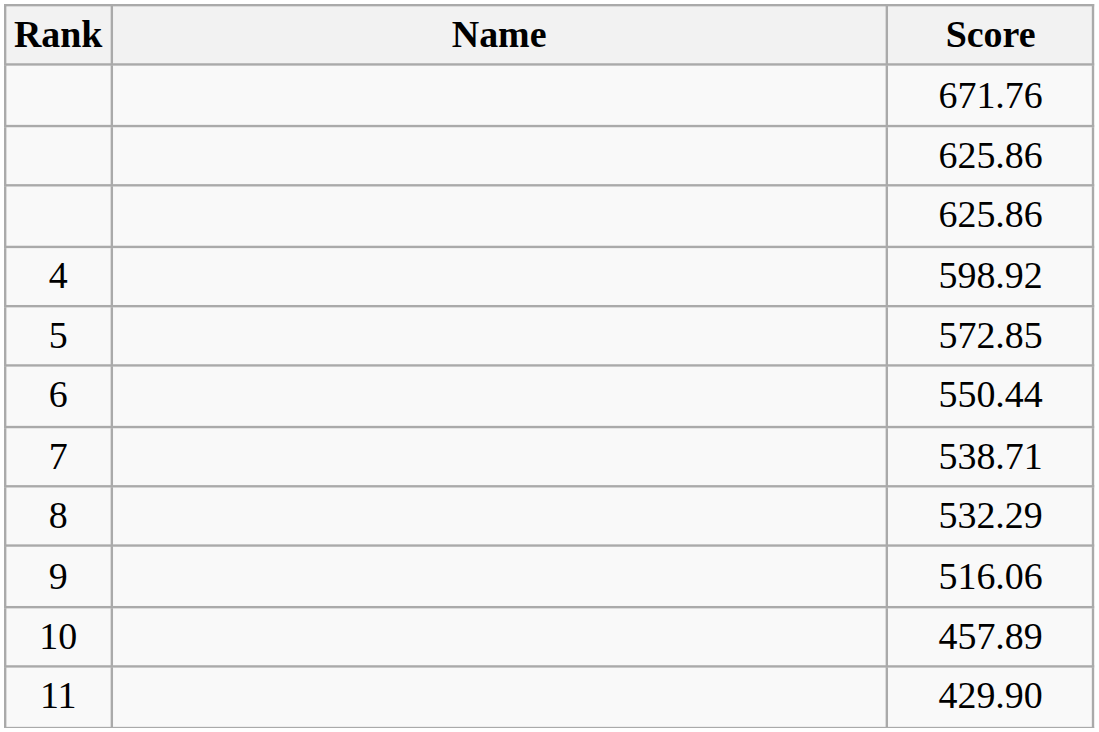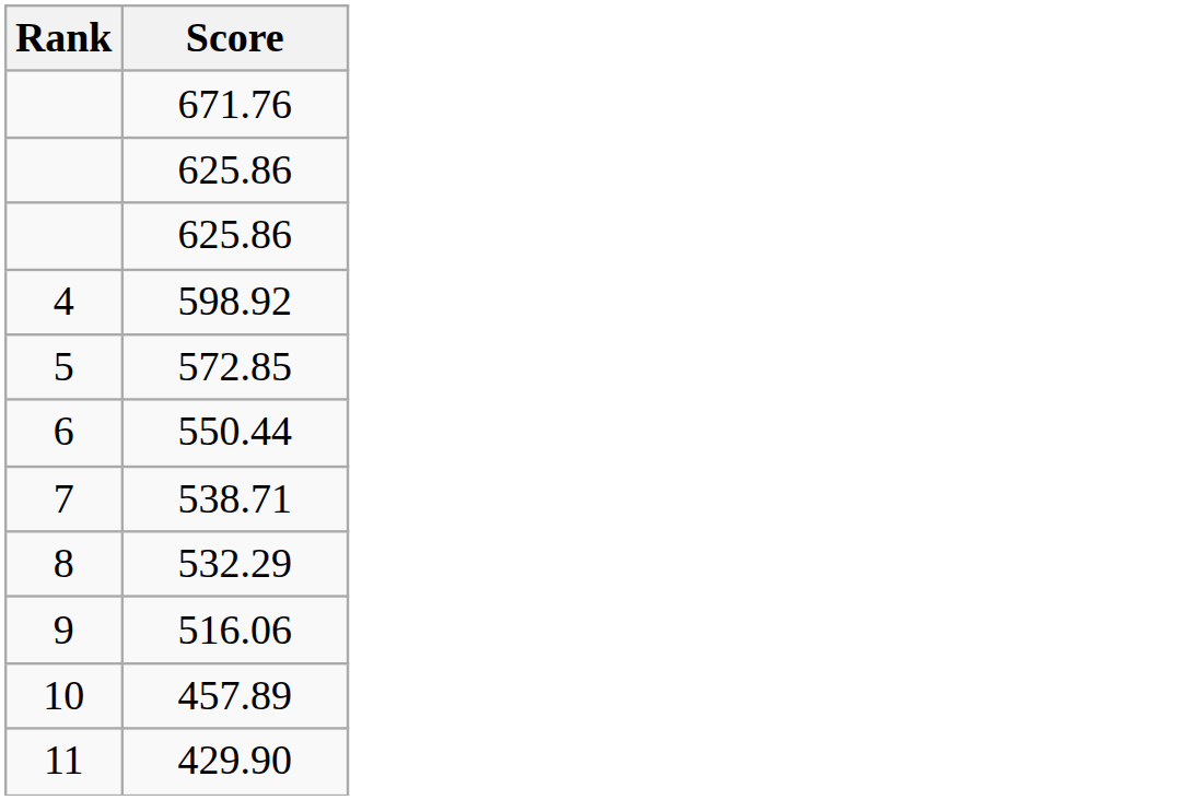- column: Name
